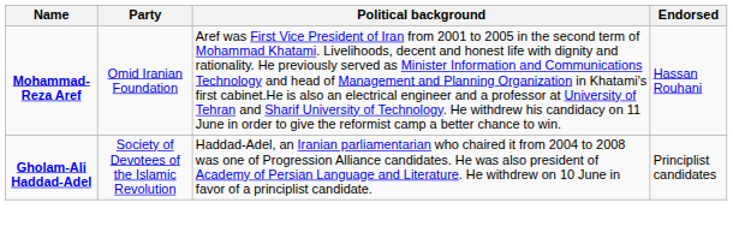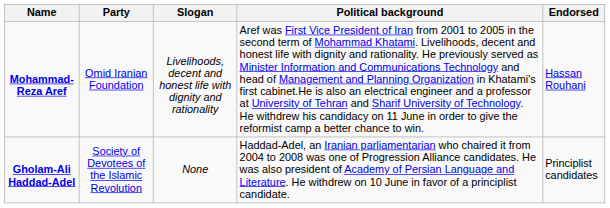+ column: Slogan | Livelihoods, decent and honest life with dignity and rationality | None
